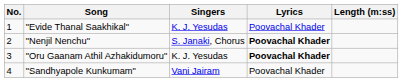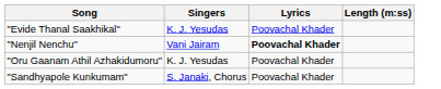- column: No. | 1 | 2 | 3 | 4
"Nenjil Nenchu" | Singers: S. Janaki, Chorus -> Vani Jairam
"Oru Gaanam Athil Azhakidumoru" | Lyrics: bold -> normal
"Sandhyapole Kunkumam" | Singers: Vani Jairam -> S. Janaki, Chorus
